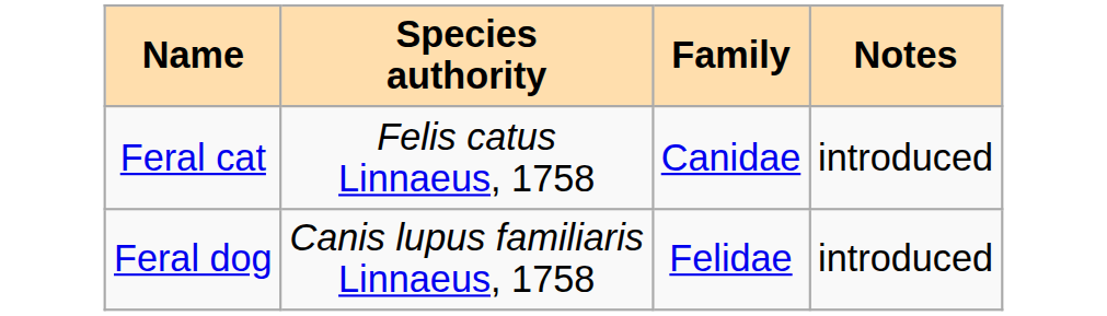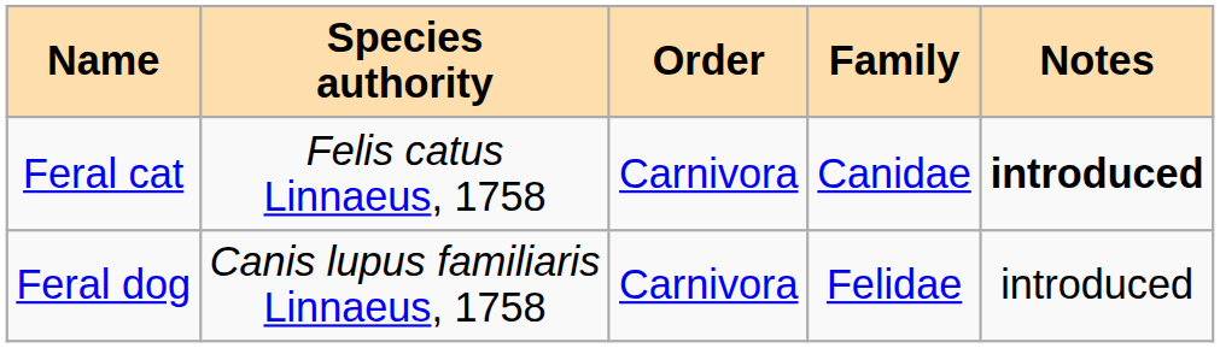+ column: Order | Carnivora | Carnivora
Feral cat | Notes: normal -> bold
